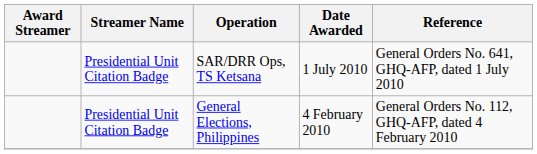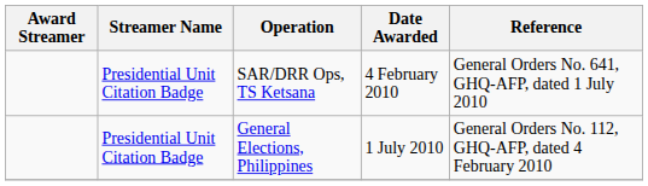SAR/DRR Ops, TS Ketsana | Date Awarded: 1 July 2010 -> 4 February 2010
General Elections, Philippines | Date Awarded: 4 February 2010 -> 1 July 2010
